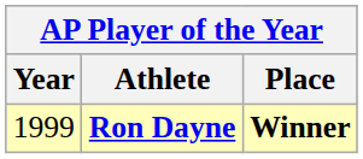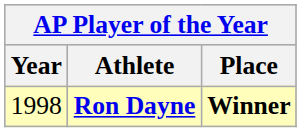Ron Dayne | Year: 1999 -> 1998
